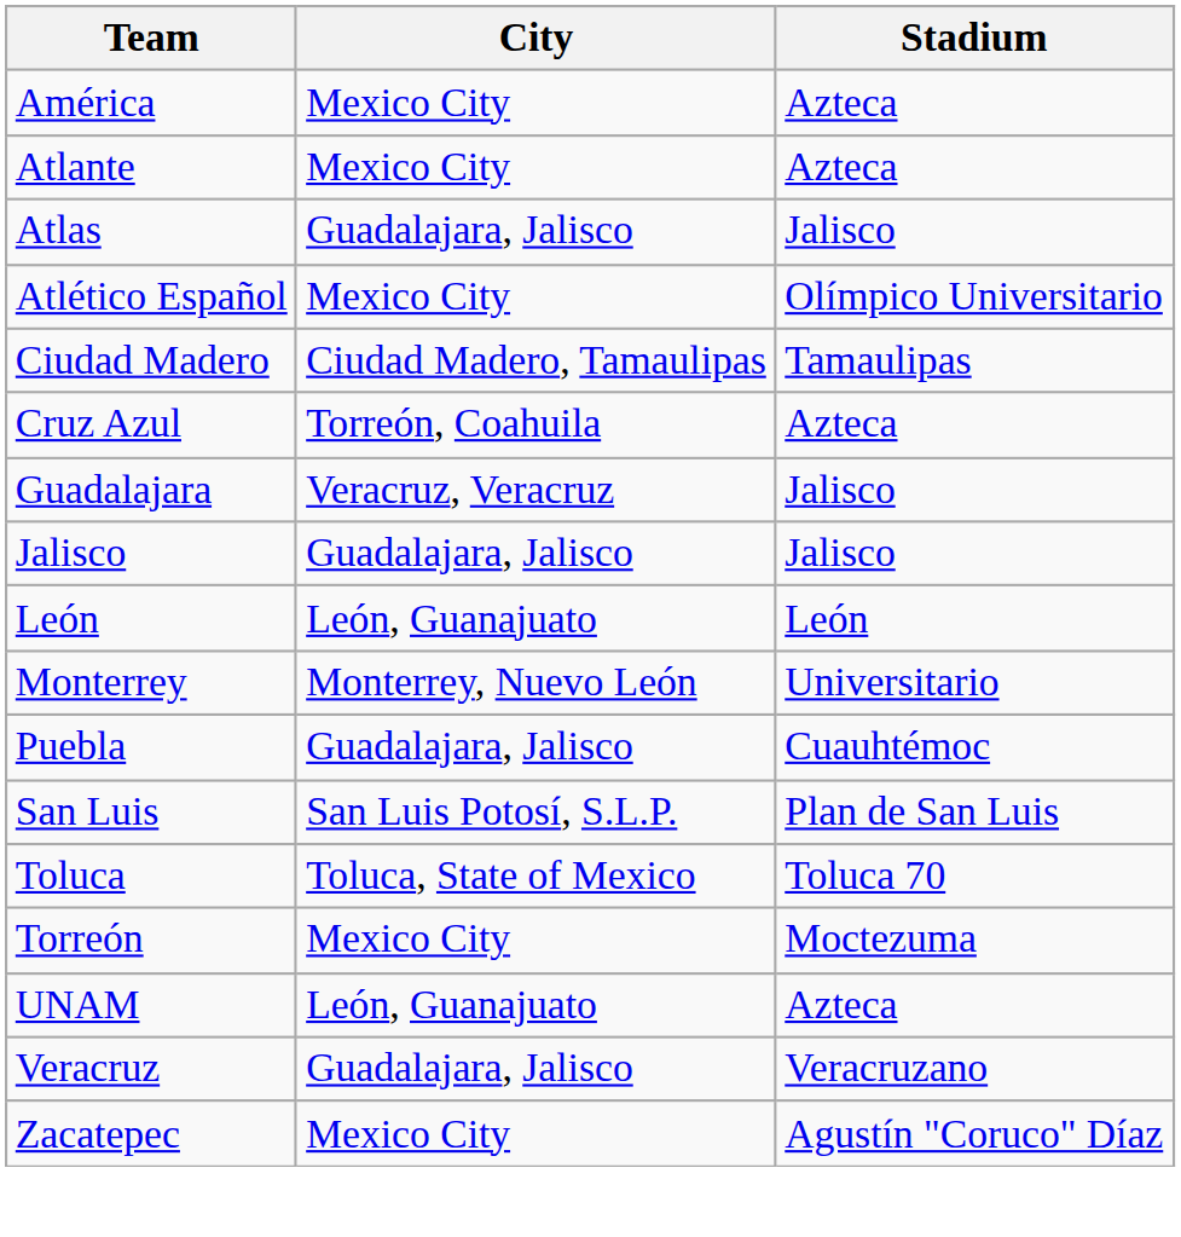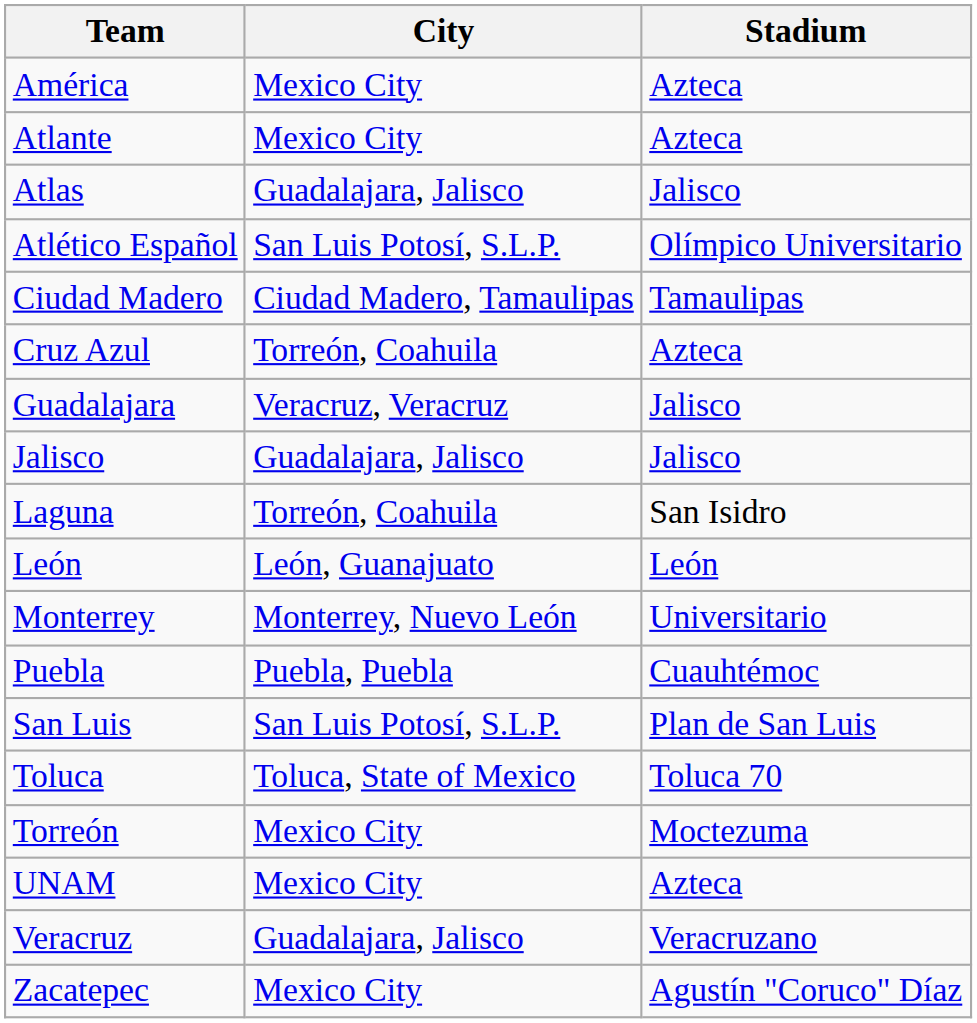Atlético Español | City: Mexico City -> San Luis Potosí, S.L.P.
+ row: Laguna | Torreón, Coahuila | San Isidro
Puebla | City: Guadalajara, Jalisco -> Puebla, Puebla
UNAM | City: León, Guanajuato -> Mexico City
